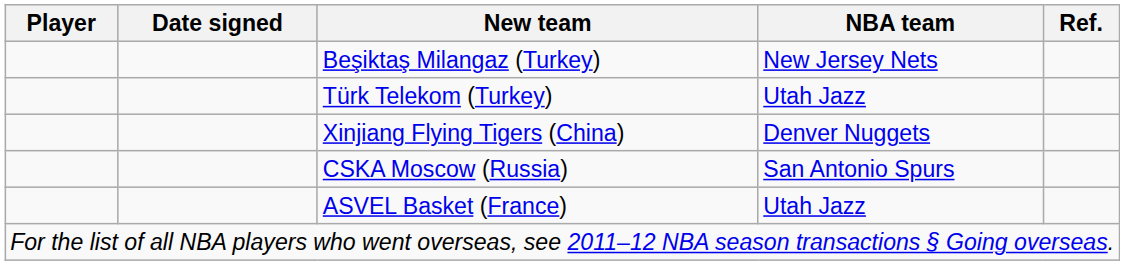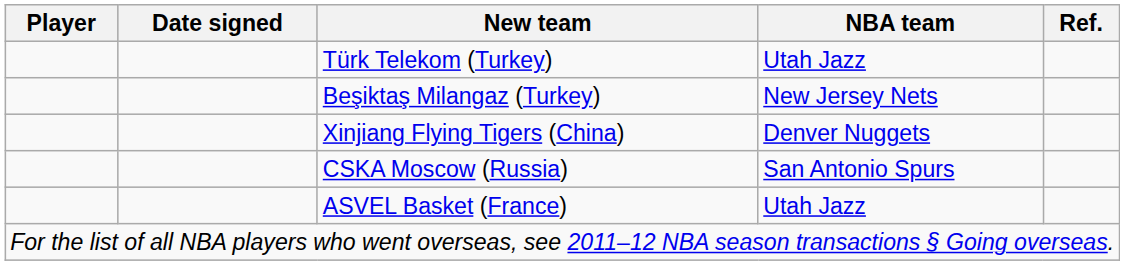rows swapped: Beşiktaş Milangaz (Turkey) <-> Türk Telekom (Turkey)
